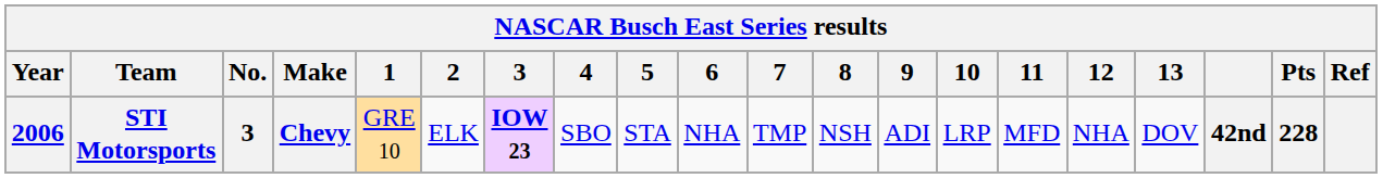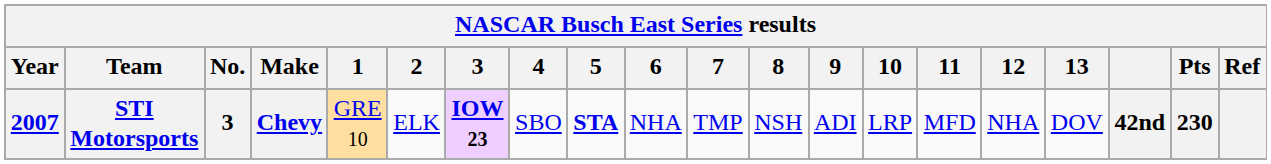STI Motorsports | Year: 2006 -> 2007
STI Motorsports | 5: normal -> bold
STI Motorsports | Pts: 228 -> 230
